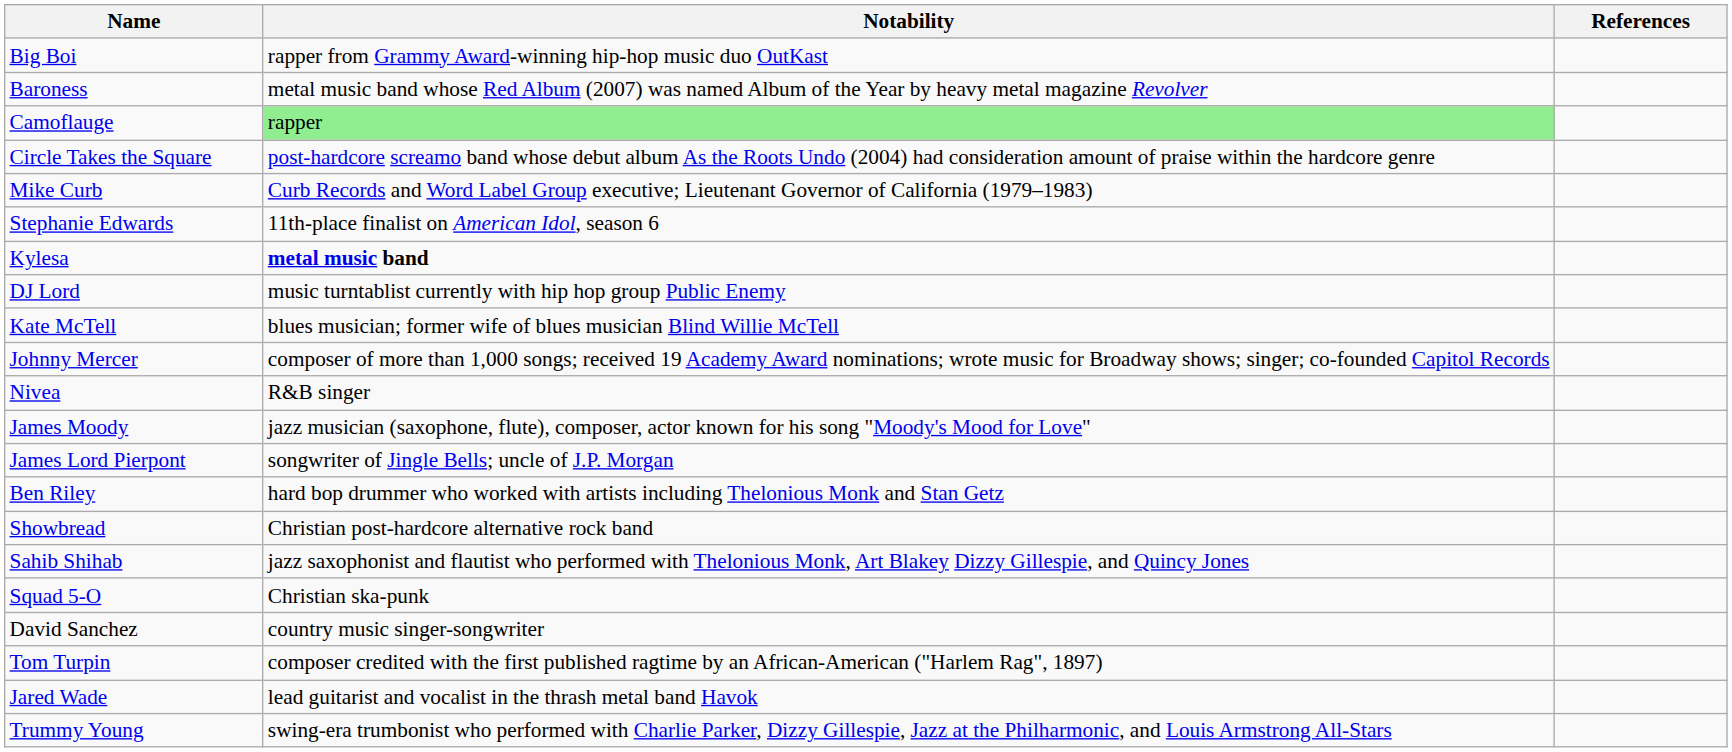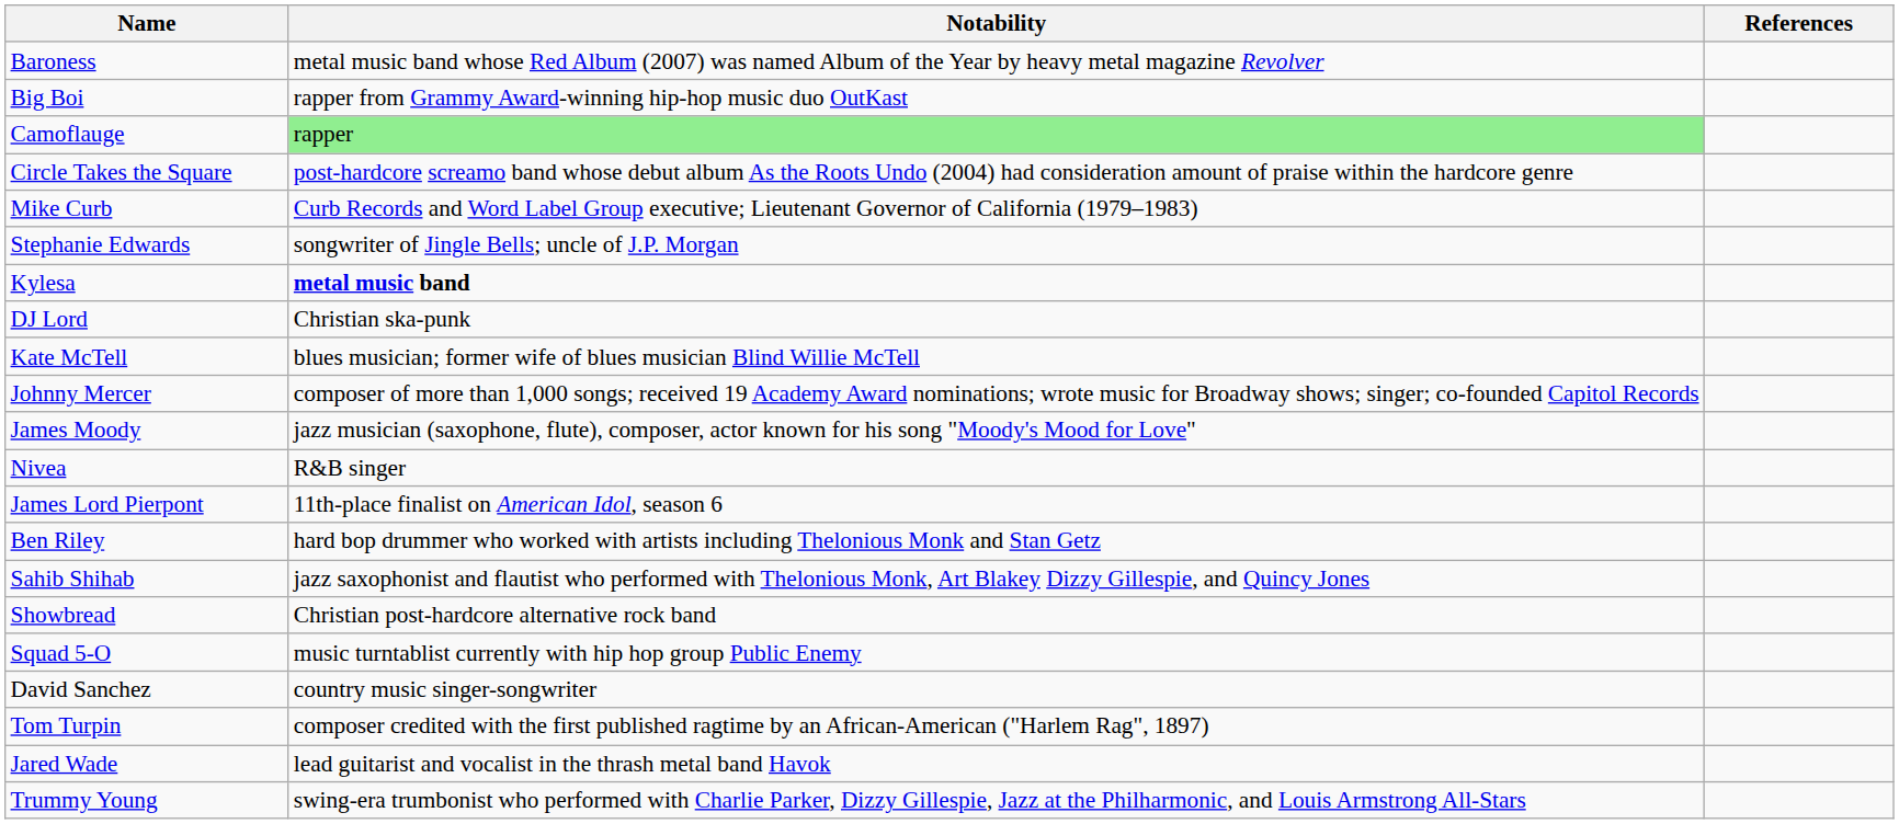rows swapped: Baroness <-> Big Boi
Stephanie Edwards | Notability: 11th-place finalist on American Idol, season 6 -> songwriter of Jingle Bells; uncle of J.P. Morgan
DJ Lord | Notability: music turntablist currently with hip hop group Public Enemy -> Christian ska-punk
rows swapped: James Moody <-> Nivea
James Lord Pierpont | Notability: songwriter of Jingle Bells; uncle of J.P. Morgan -> 11th-place finalist on American Idol, season 6
rows swapped: Sahib Shihab <-> Showbread
Squad 5-O | Notability: Christian ska-punk -> music turntablist currently with hip hop group Public Enemy
